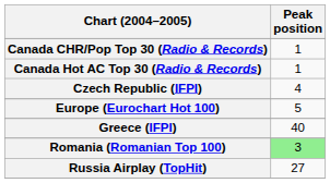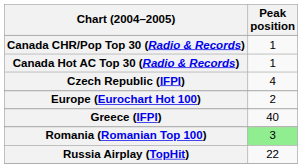Europe (Eurochart Hot 100) | Peak position: 5 -> 2
Russia Airplay (TopHit) | Peak position: 27 -> 22
